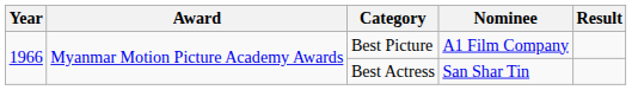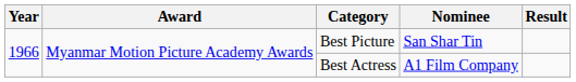Best Picture | Nominee: A1 Film Company -> San Shar Tin
Best Actress | Nominee: San Shar Tin -> A1 Film Company
